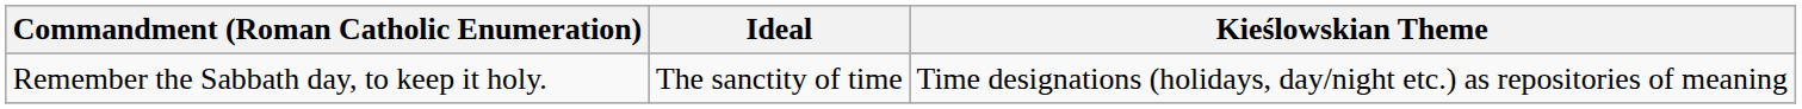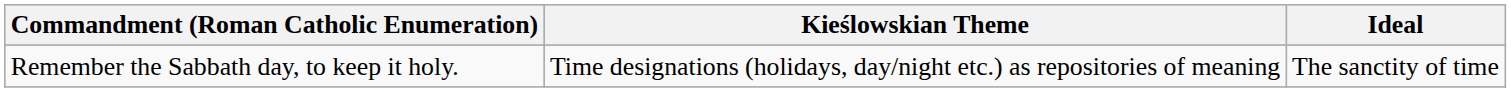columns swapped: Ideal <-> Kieślowskian Theme
